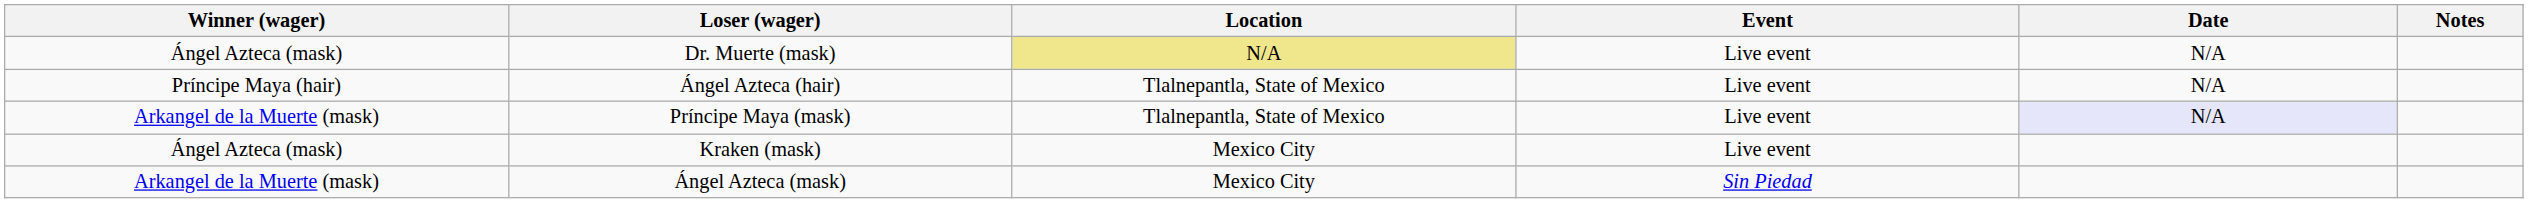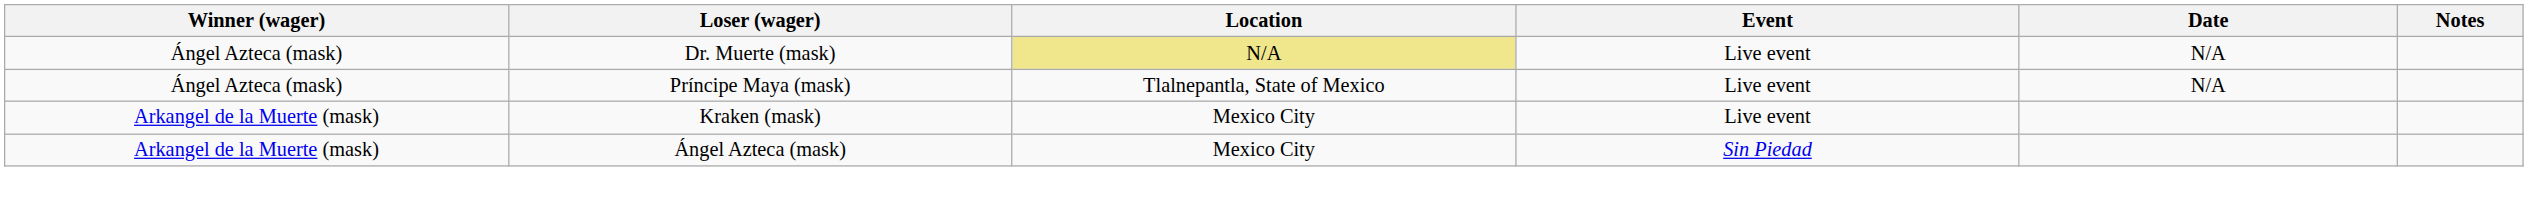- row: Príncipe Maya (hair) | Ángel Azteca (hair) | Tlalnepantla, State of Mexico | Live event | N/A
Príncipe Maya (mask) | Winner (wager): Arkangel de la Muerte (mask) -> Ángel Azteca (mask)
Príncipe Maya (mask) | Date: lavender background -> no background
Kraken (mask) | Winner (wager): Ángel Azteca (mask) -> Arkangel de la Muerte (mask)
